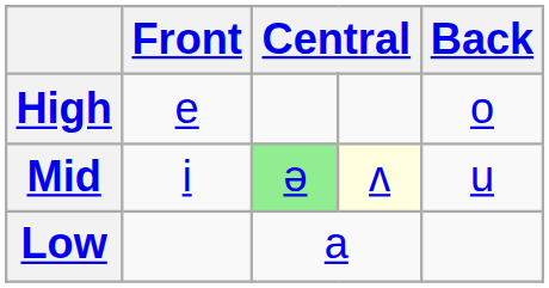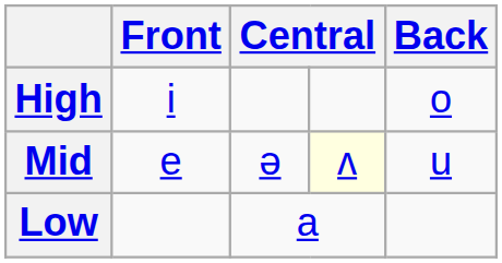High | Front: e -> i
Mid | Front: i -> e
Mid | column 3: lightgreen background -> no background
